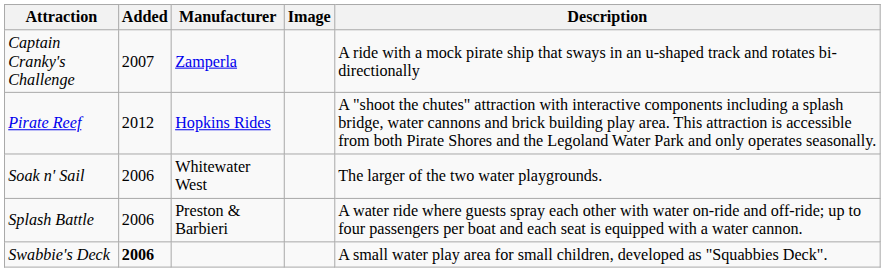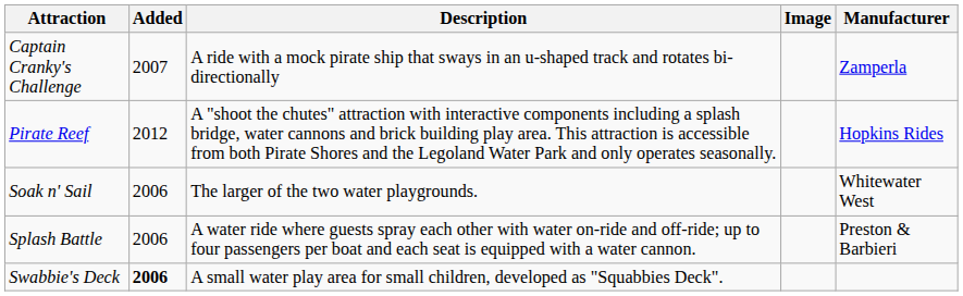columns swapped: Manufacturer <-> Description
